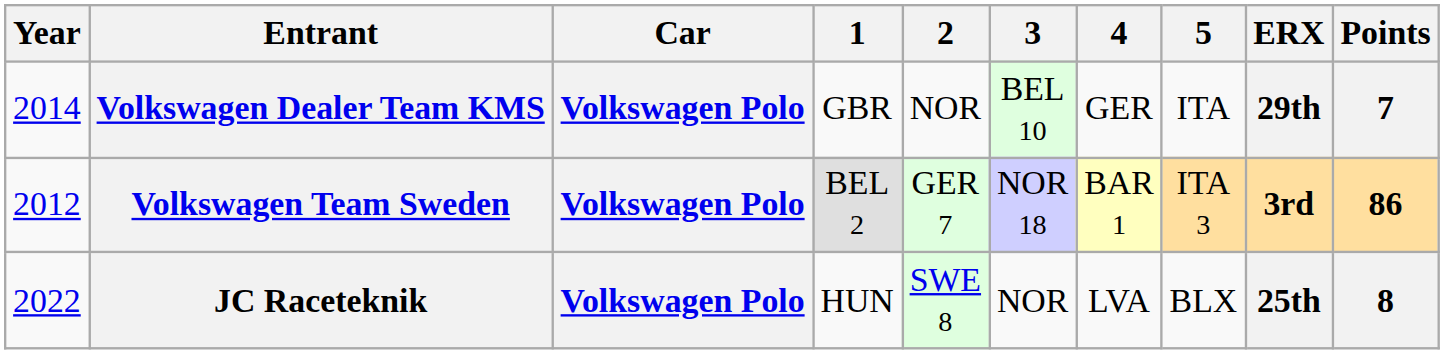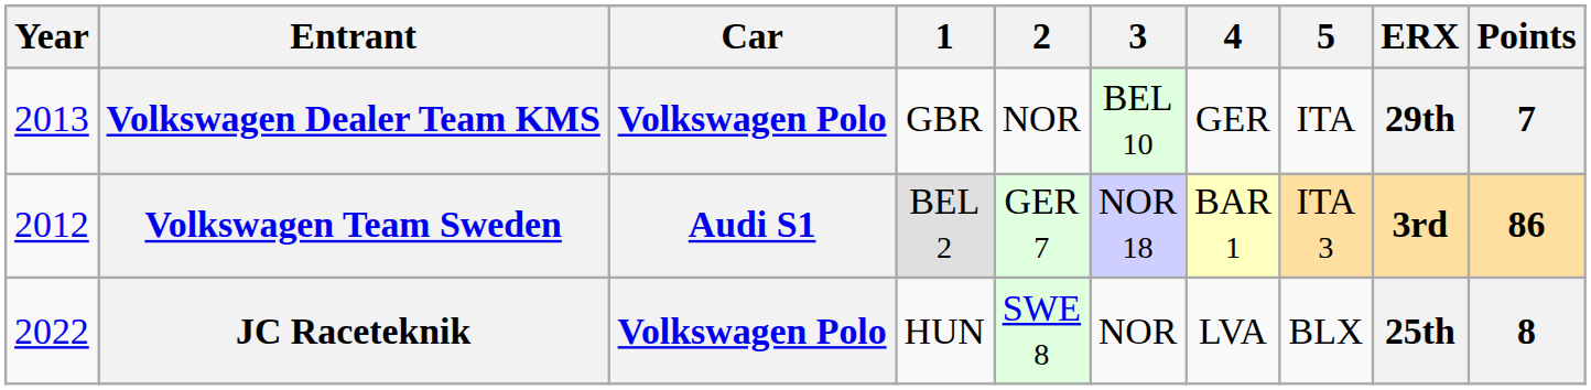Volkswagen Dealer Team KMS | Year: 2014 -> 2013
Volkswagen Team Sweden | Car: Volkswagen Polo -> Audi S1
